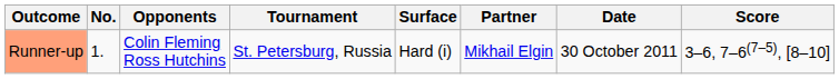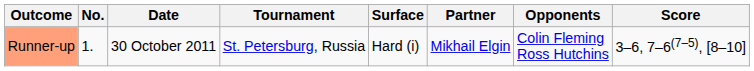columns swapped: Date <-> Opponents
